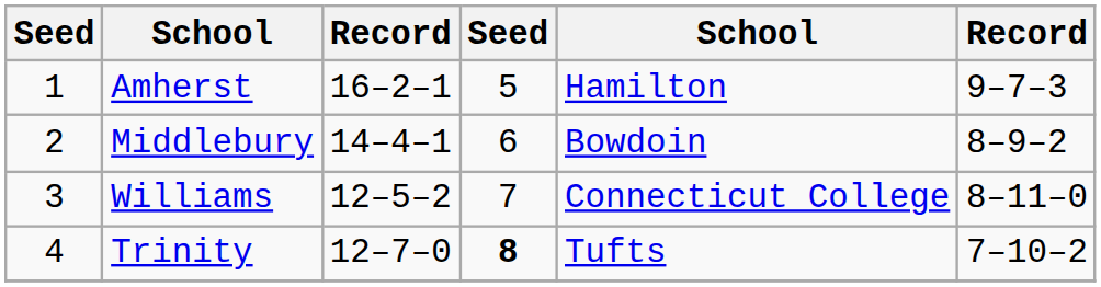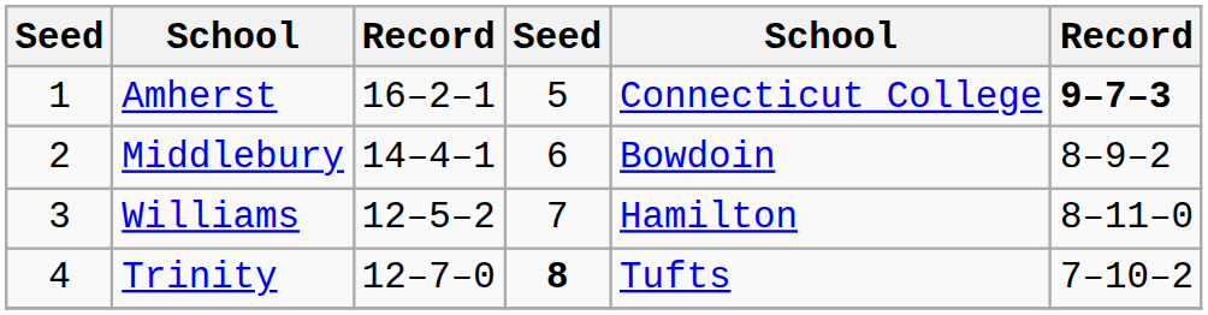Amherst | column 5: Hamilton -> Connecticut College
Amherst | column 6: normal -> bold
Williams | column 5: Connecticut College -> Hamilton
